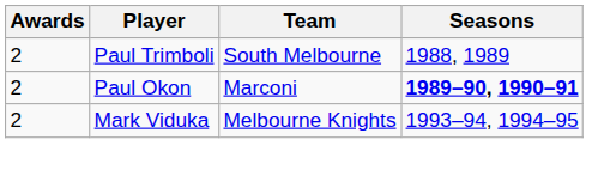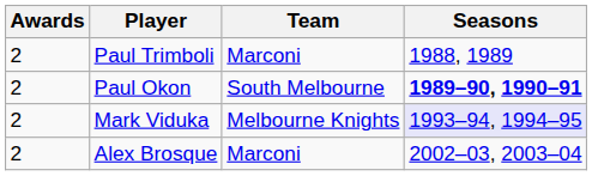Paul Trimboli | Team: South Melbourne -> Marconi
Paul Okon | Team: Marconi -> South Melbourne
Mark Viduka | Seasons: no background -> lavender background
+ row: 2 | Alex Brosque | Marconi | 2002–03, 2003–04
